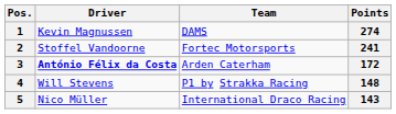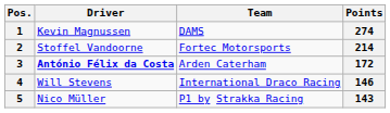2 | Points: 241 -> 214
4 | Team: P1 by Strakka Racing -> International Draco Racing
4 | Points: 148 -> 146
5 | Team: International Draco Racing -> P1 by Strakka Racing
